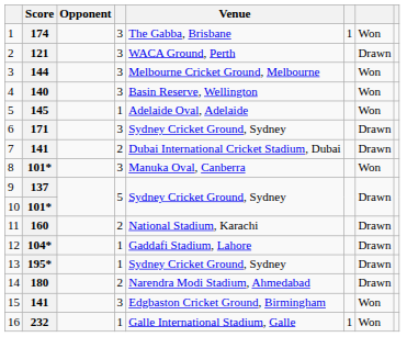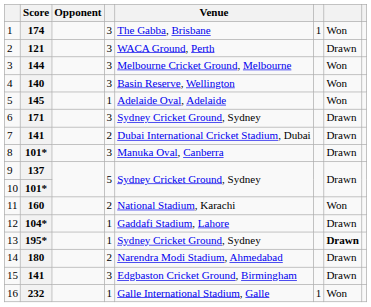8 | column 7: Won -> Drawn
11 | column 7: Drawn -> Won
13 | column 7: normal -> bold
15 | column 7: Won -> Drawn
